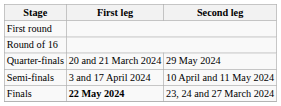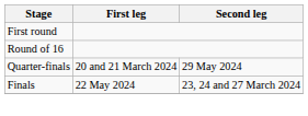- row: Semi-finals | 3 and 17 April 2024 | 10 April and 11 May 2024
Finals | First leg: bold -> normal
